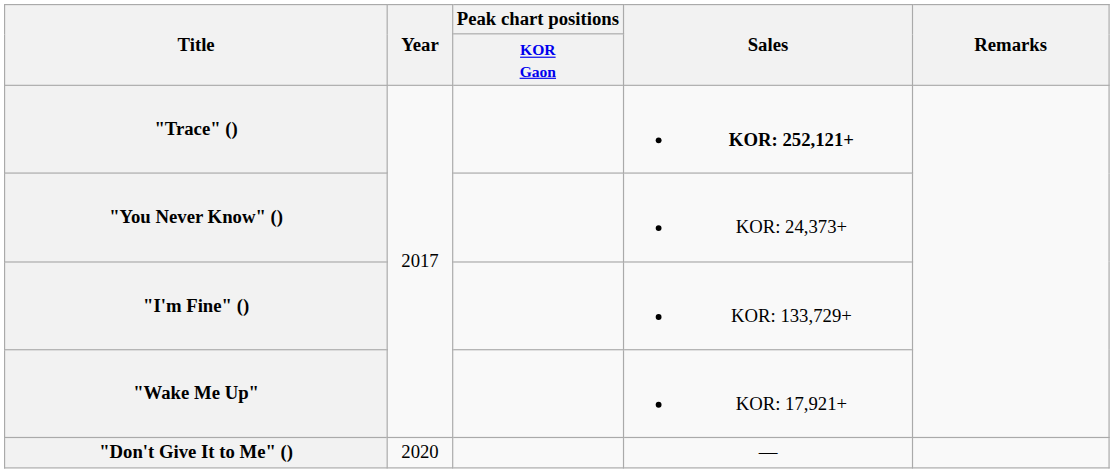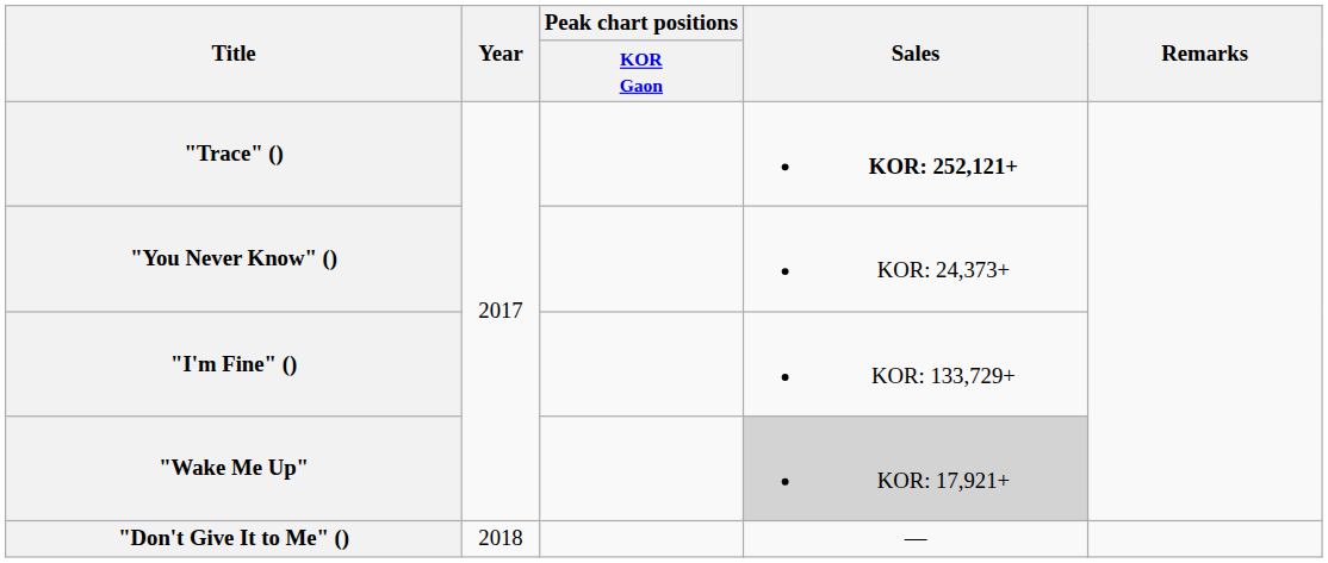"Wake Me Up" | Sales: no background -> lightgrey background
"Don't Give It to Me" () | Year: 2020 -> 2018
